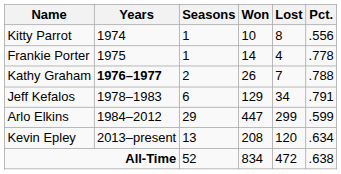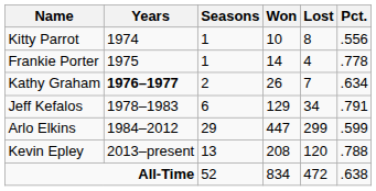Kathy Graham | Pct.: .788 -> .634
Kevin Epley | Pct.: .634 -> .788
